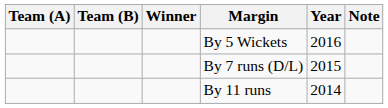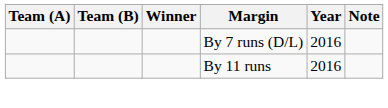- row: By 5 Wickets | 2016
By 7 runs (D/L) | Year: 2015 -> 2016
By 11 runs | Year: 2014 -> 2016
